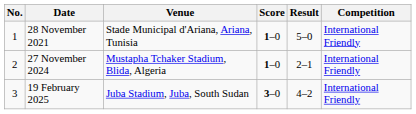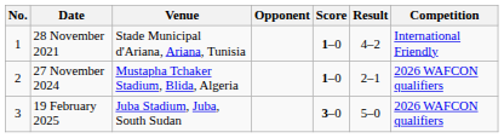+ column: Opponent
28 November 2021 | Result: 5–0 -> 4–2
27 November 2024 | Competition: International Friendly -> 2026 WAFCON qualifiers
19 February 2025 | Result: 4–2 -> 5–0
19 February 2025 | Competition: International Friendly -> 2026 WAFCON qualifiers
